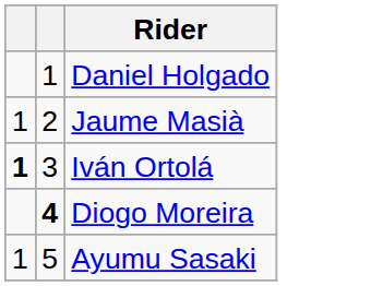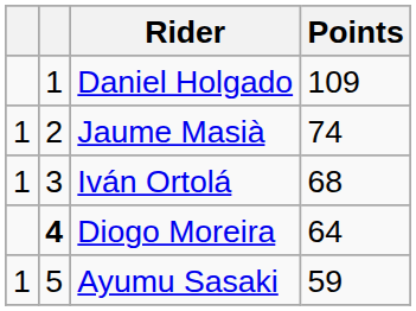+ column: Points | 109 | 74 | 68 | 64 | 59
Iván Ortolá | column 1: bold -> normal
